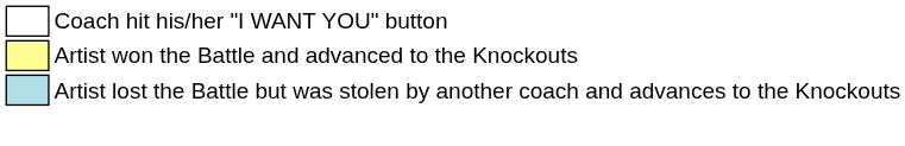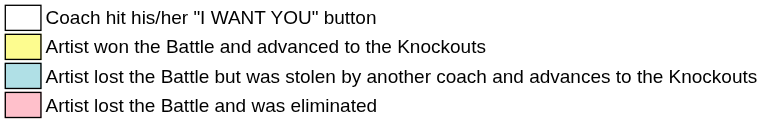+ row: Artist lost the Battle and was eliminated
